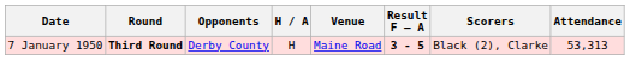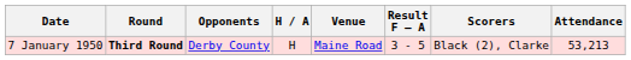7 January 1950 | Result F – A: bold -> normal
7 January 1950 | Attendance: 53,313 -> 53,213
